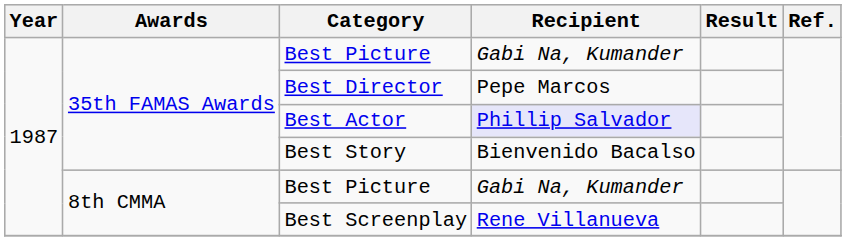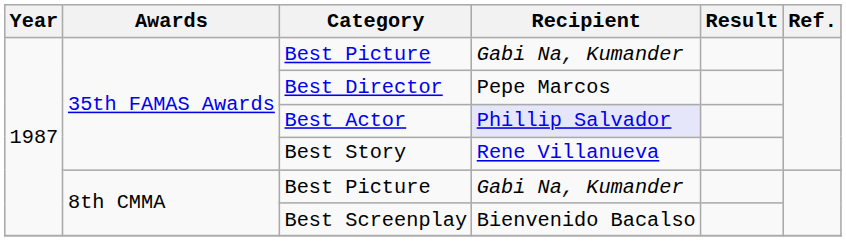Best Story | Recipient: Bienvenido Bacalso -> Rene Villanueva
Best Screenplay | Recipient: Rene Villanueva -> Bienvenido Bacalso
